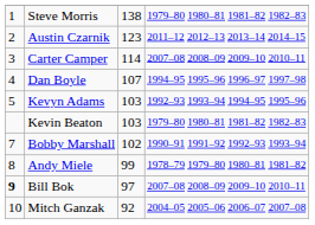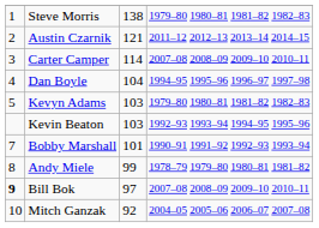Austin Czarnik | column 3: 123 -> 121
Dan Boyle | column 3: 107 -> 104
Kevyn Adams | column 4: 1992–93 1993–94 1994–95 1995–96 -> 1979–80 1980–81 1981–82 1982–83
Kevin Beaton | column 4: 1979–80 1980–81 1981–82 1982–83 -> 1992–93 1993–94 1994–95 1995–96
Bobby Marshall | column 3: 102 -> 101
